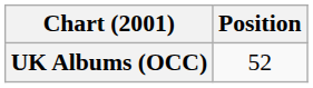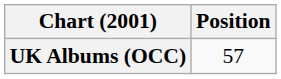UK Albums (OCC) | Position: 52 -> 57
